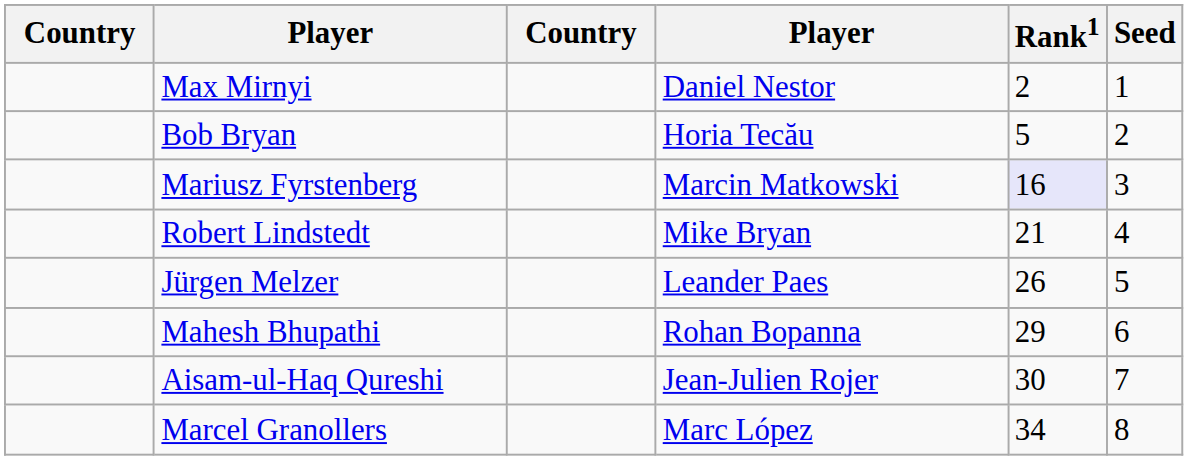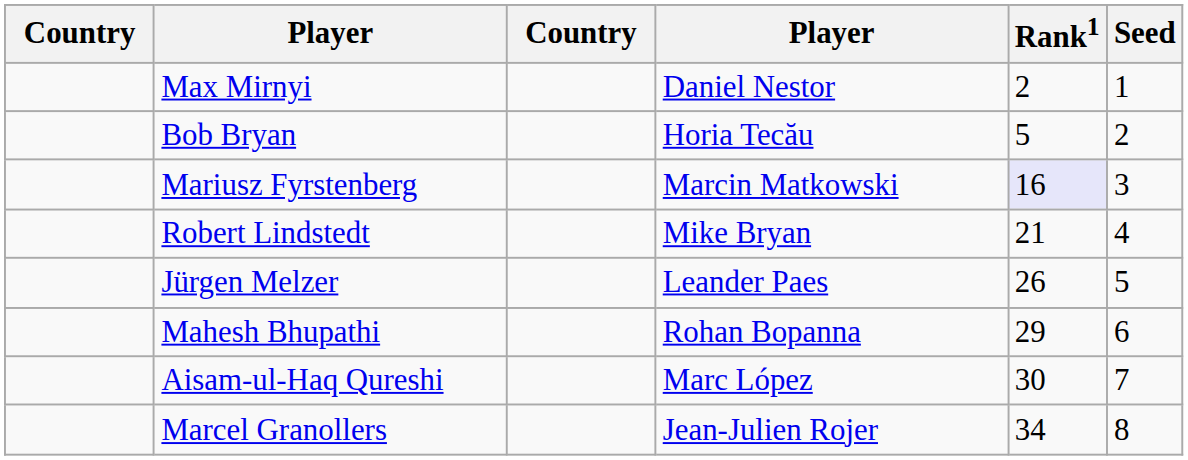Aisam-ul-Haq Qureshi | column 4: Jean-Julien Rojer -> Marc López
Marcel Granollers | column 4: Marc López -> Jean-Julien Rojer
